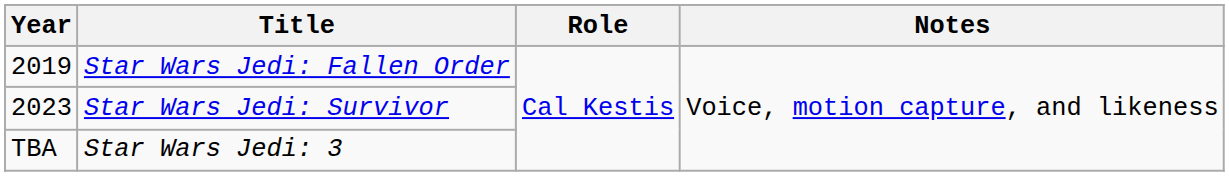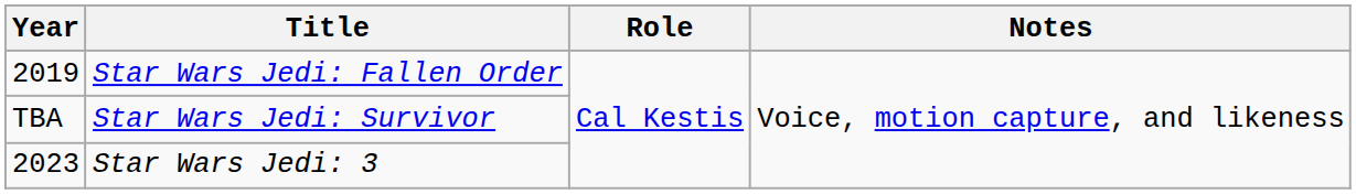Star Wars Jedi: Survivor | Year: 2023 -> TBA
Star Wars Jedi: 3 | Year: TBA -> 2023
